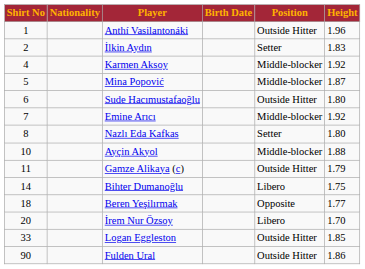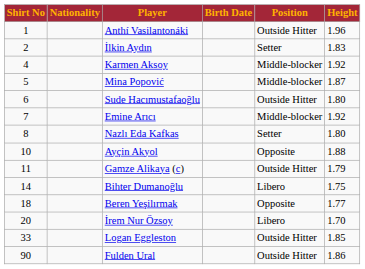Ayçin Akyol | Position: Middle-blocker -> Opposite
